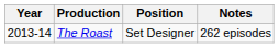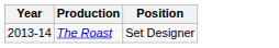- column: Notes | 262 episodes
